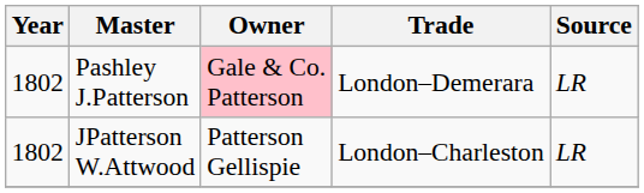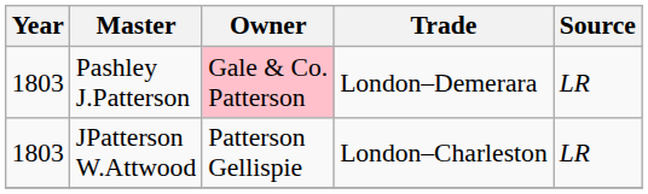Pashley J.Patterson | Year: 1802 -> 1803
JPatterson W.Attwood | Year: 1802 -> 1803
